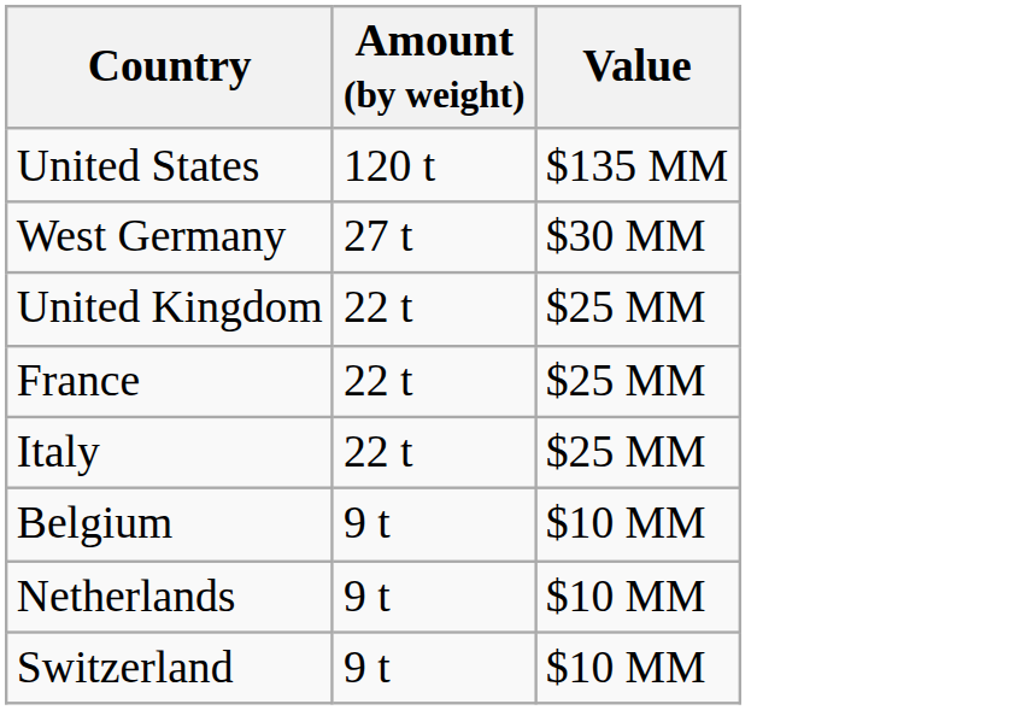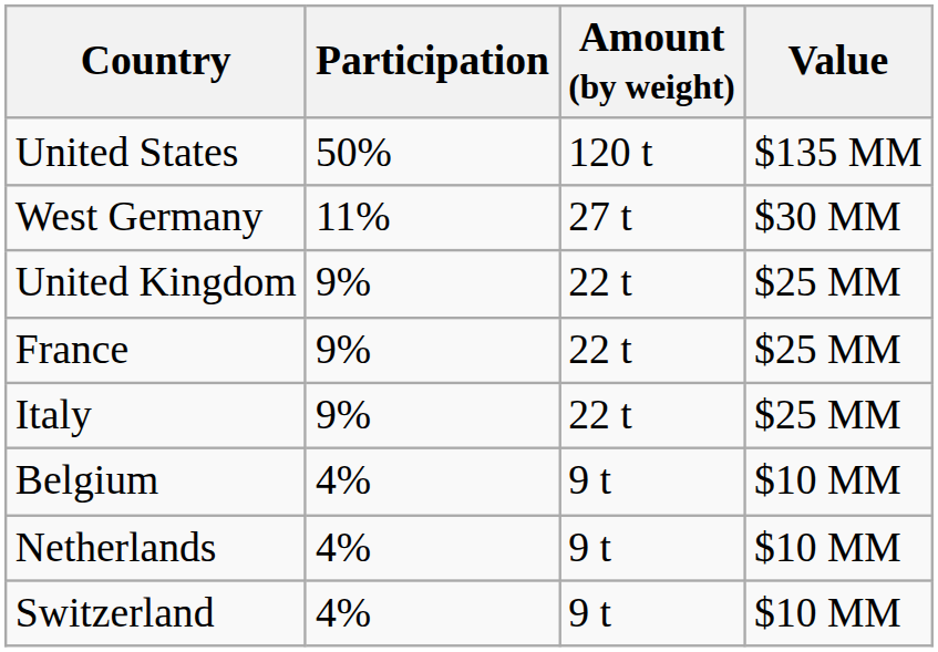+ column: Participation | 50% | 11% | 9% | 9% | 9% | 4% | 4% | 4%
